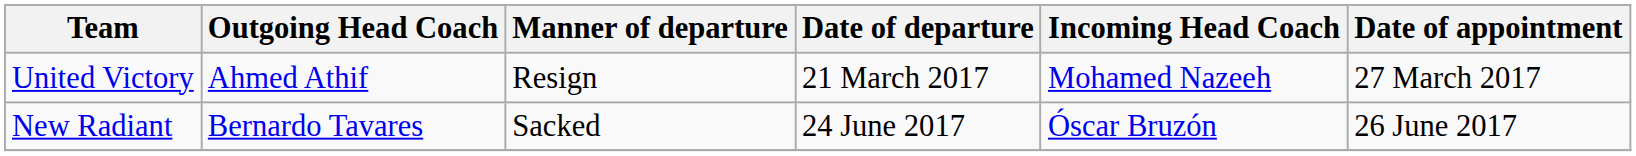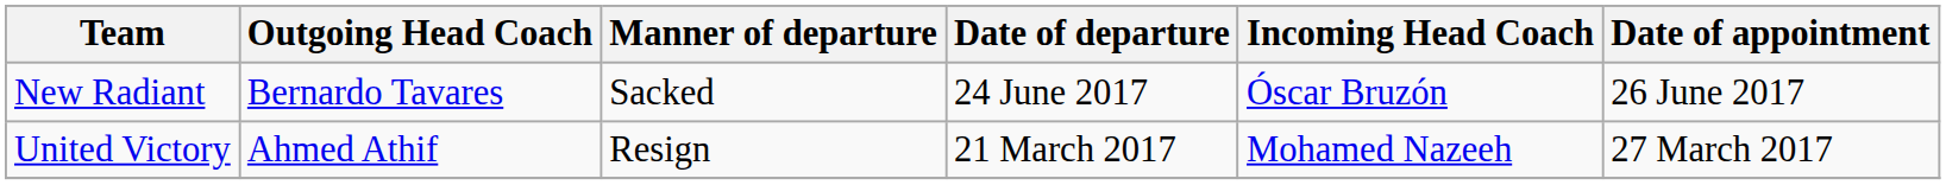rows swapped: United Victory <-> New Radiant
